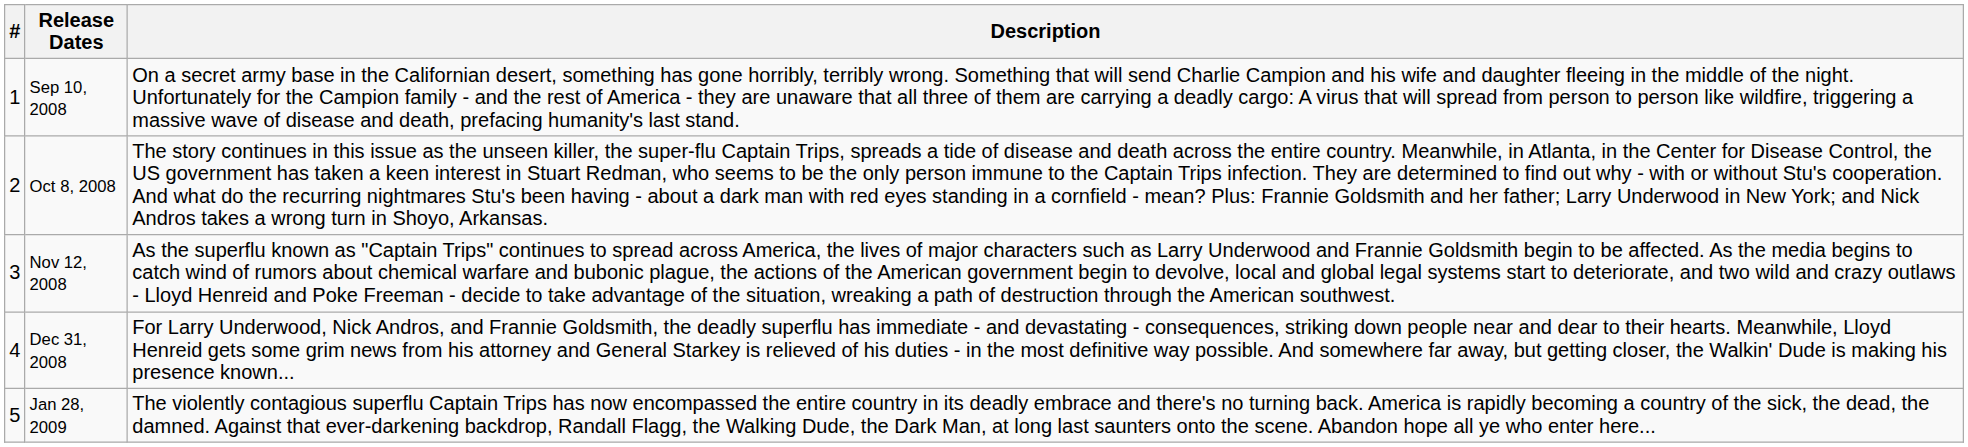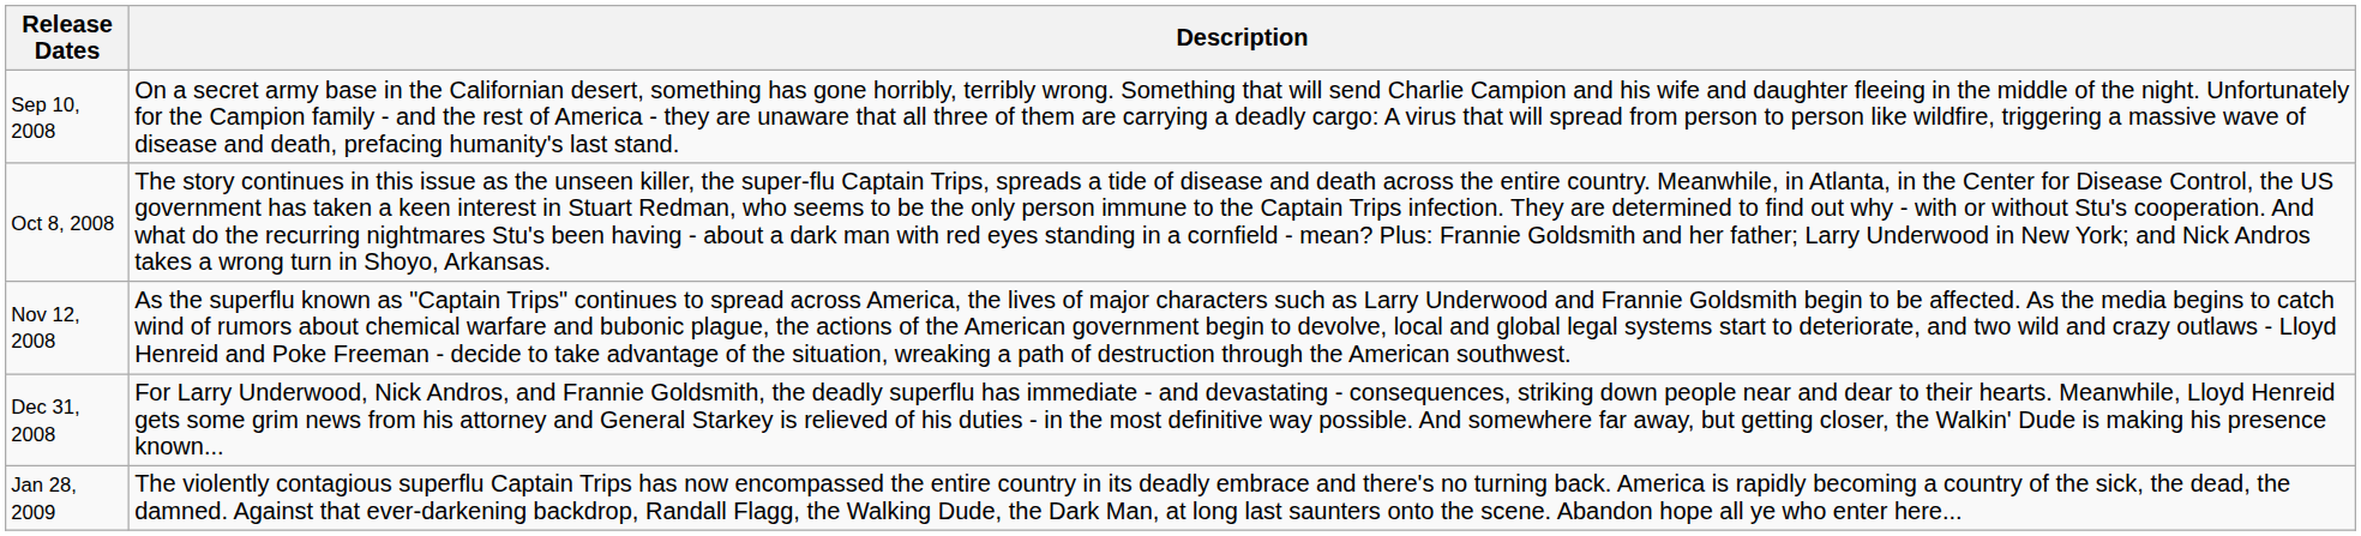- column: # | 1 | 2 | 3 | 4 | 5
